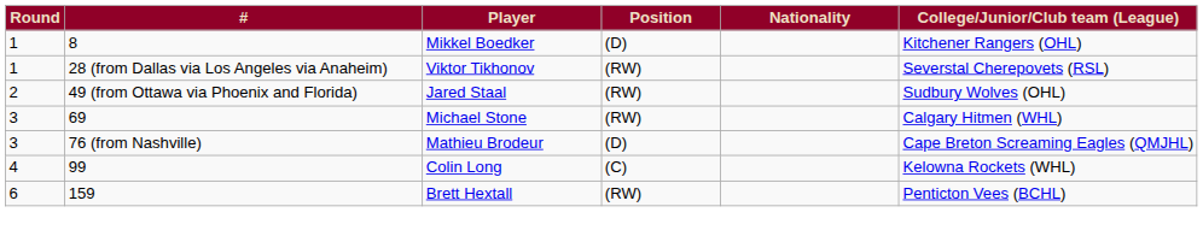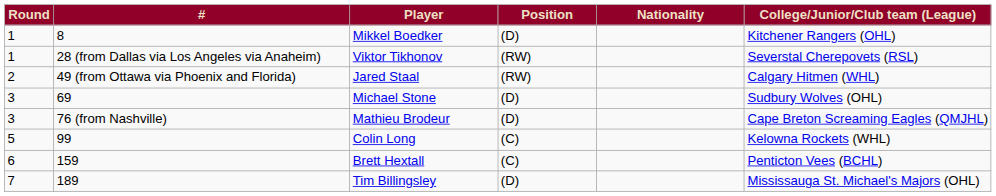Jared Staal | College/Junior/Club team (League): Sudbury Wolves (OHL) -> Calgary Hitmen (WHL)
Michael Stone | Position: (RW) -> (D)
Michael Stone | College/Junior/Club team (League): Calgary Hitmen (WHL) -> Sudbury Wolves (OHL)
Colin Long | Round: 4 -> 5
Brett Hextall | Position: (RW) -> (C)
+ row: 7 | 189 | Tim Billingsley | (D) | Mississauga St. Michael's Majors (OHL)
